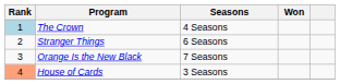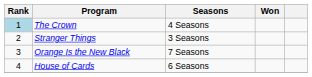Stranger Things | Seasons: 6 Seasons -> 3 Seasons
House of Cards | Rank: lightsalmon background -> no background
House of Cards | Seasons: 3 Seasons -> 6 Seasons
